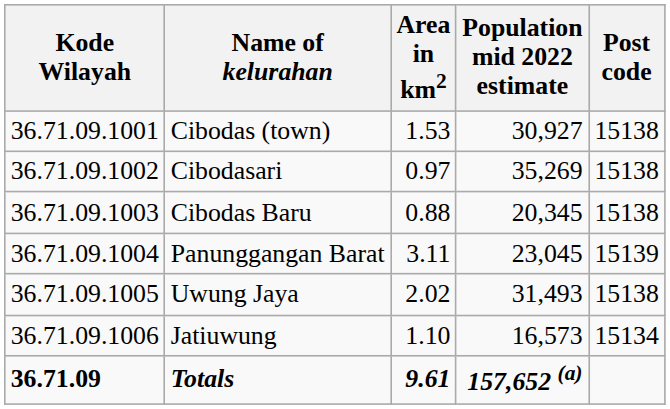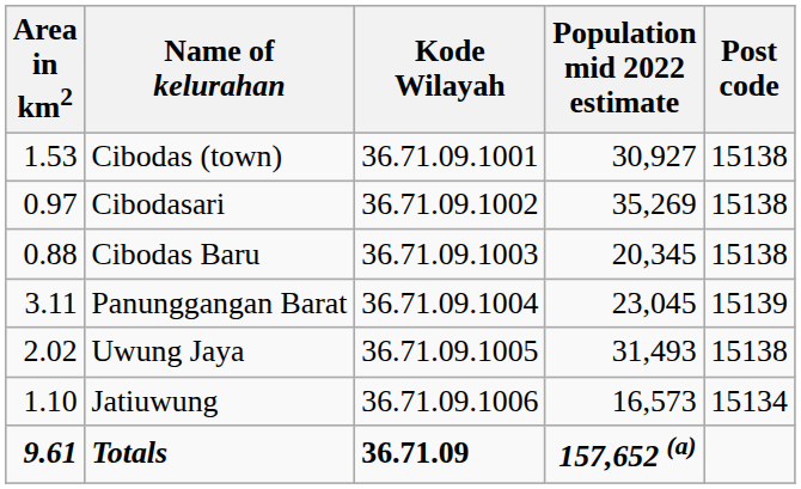columns swapped: Kode Wilayah <-> Area in km2
